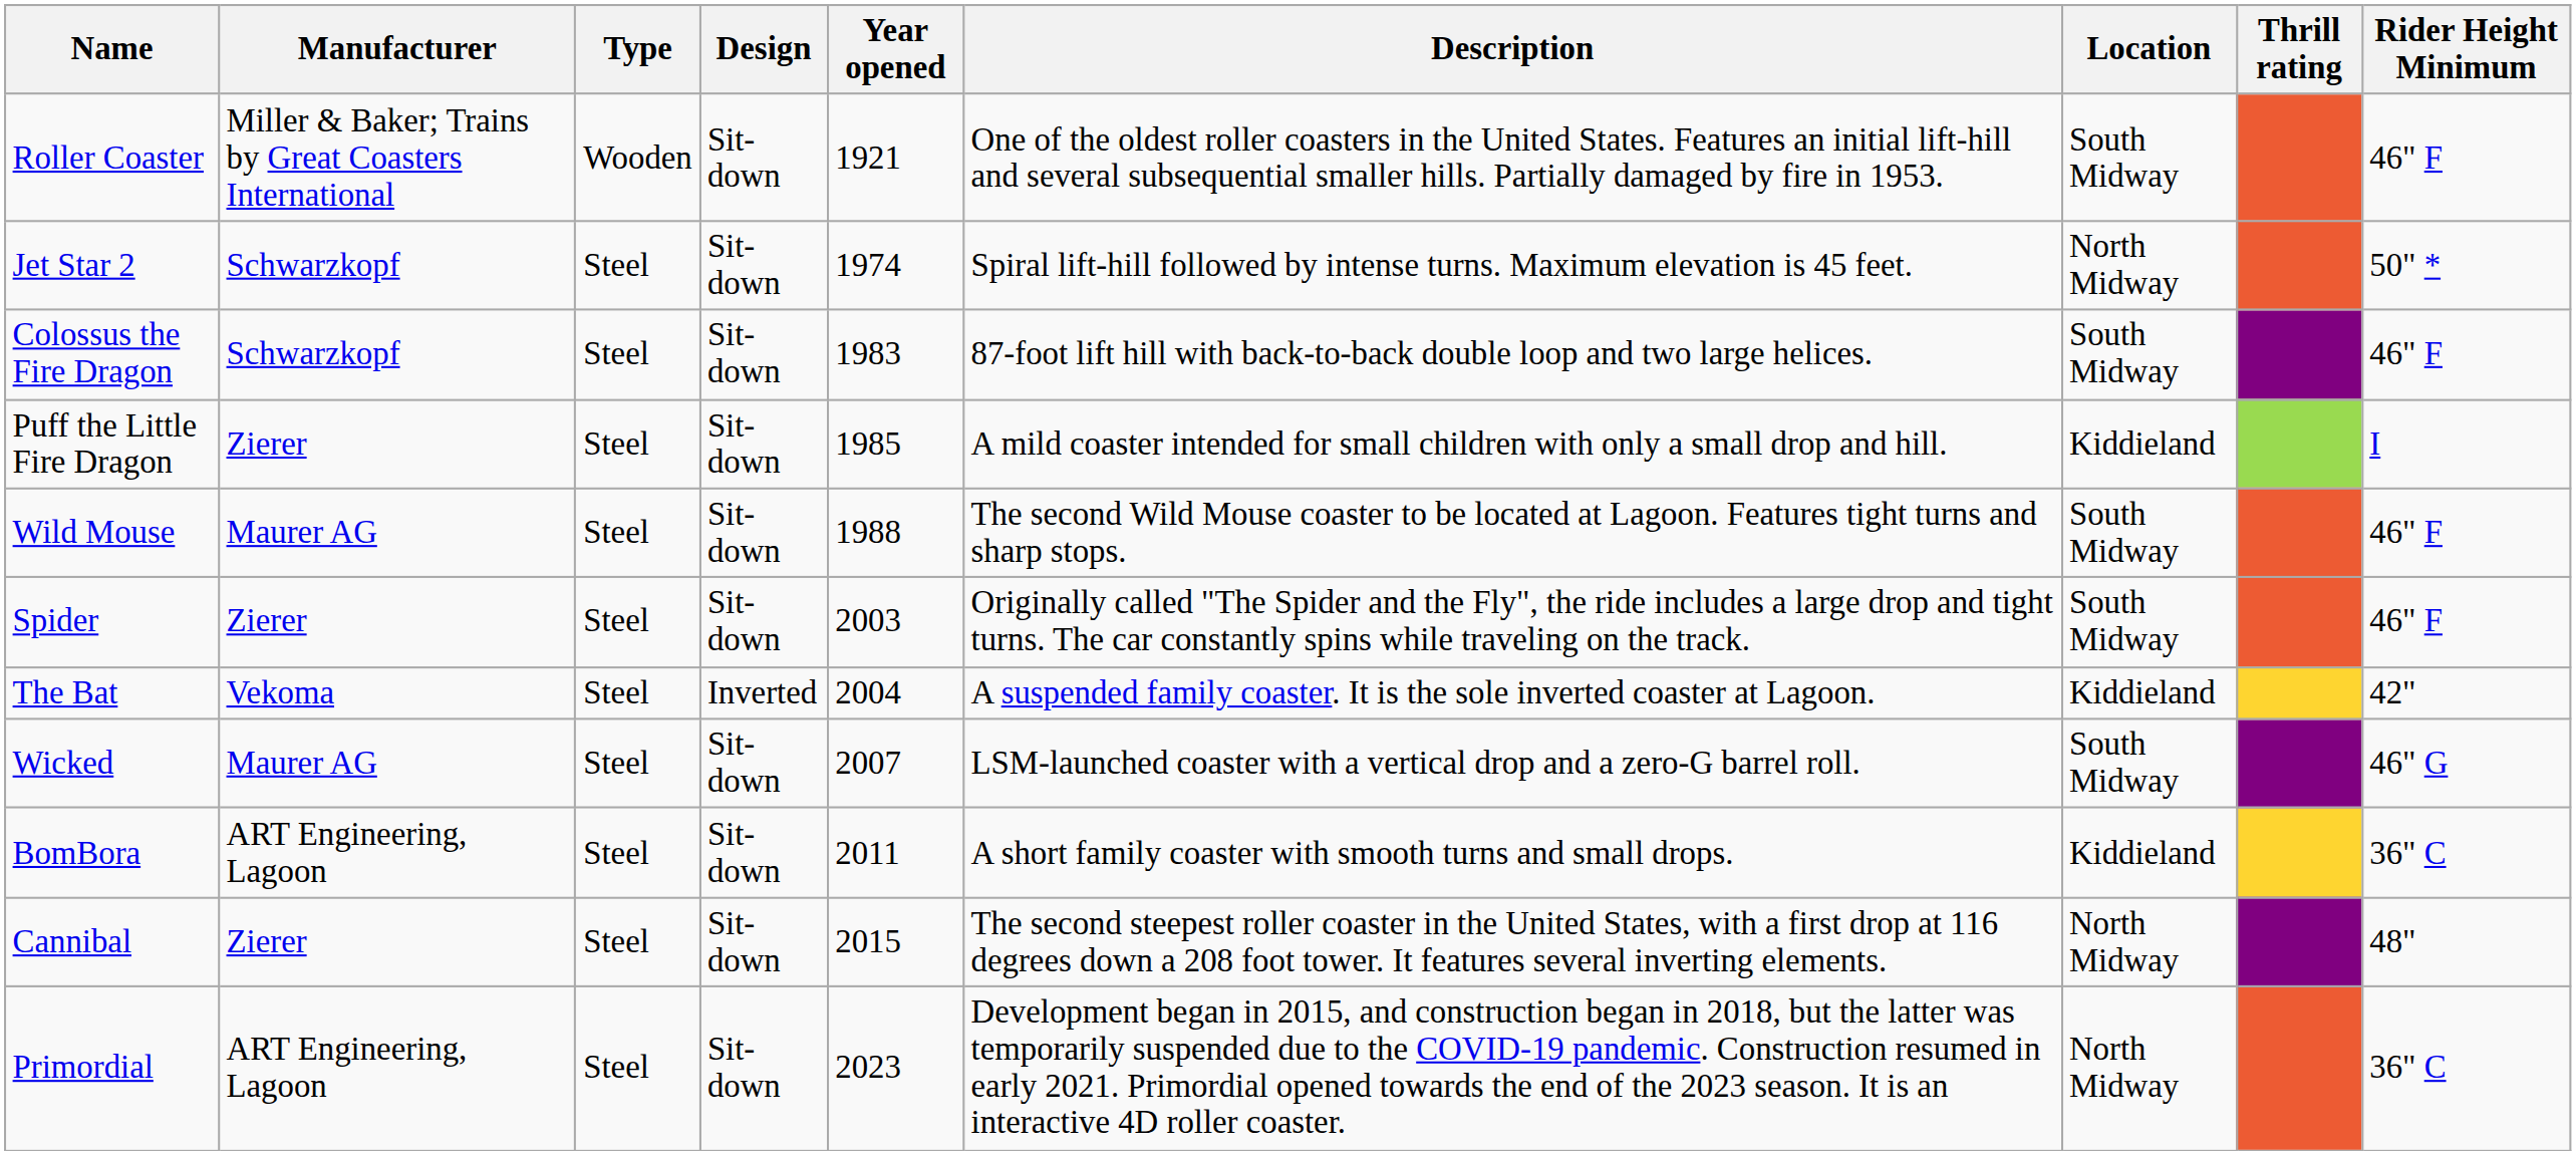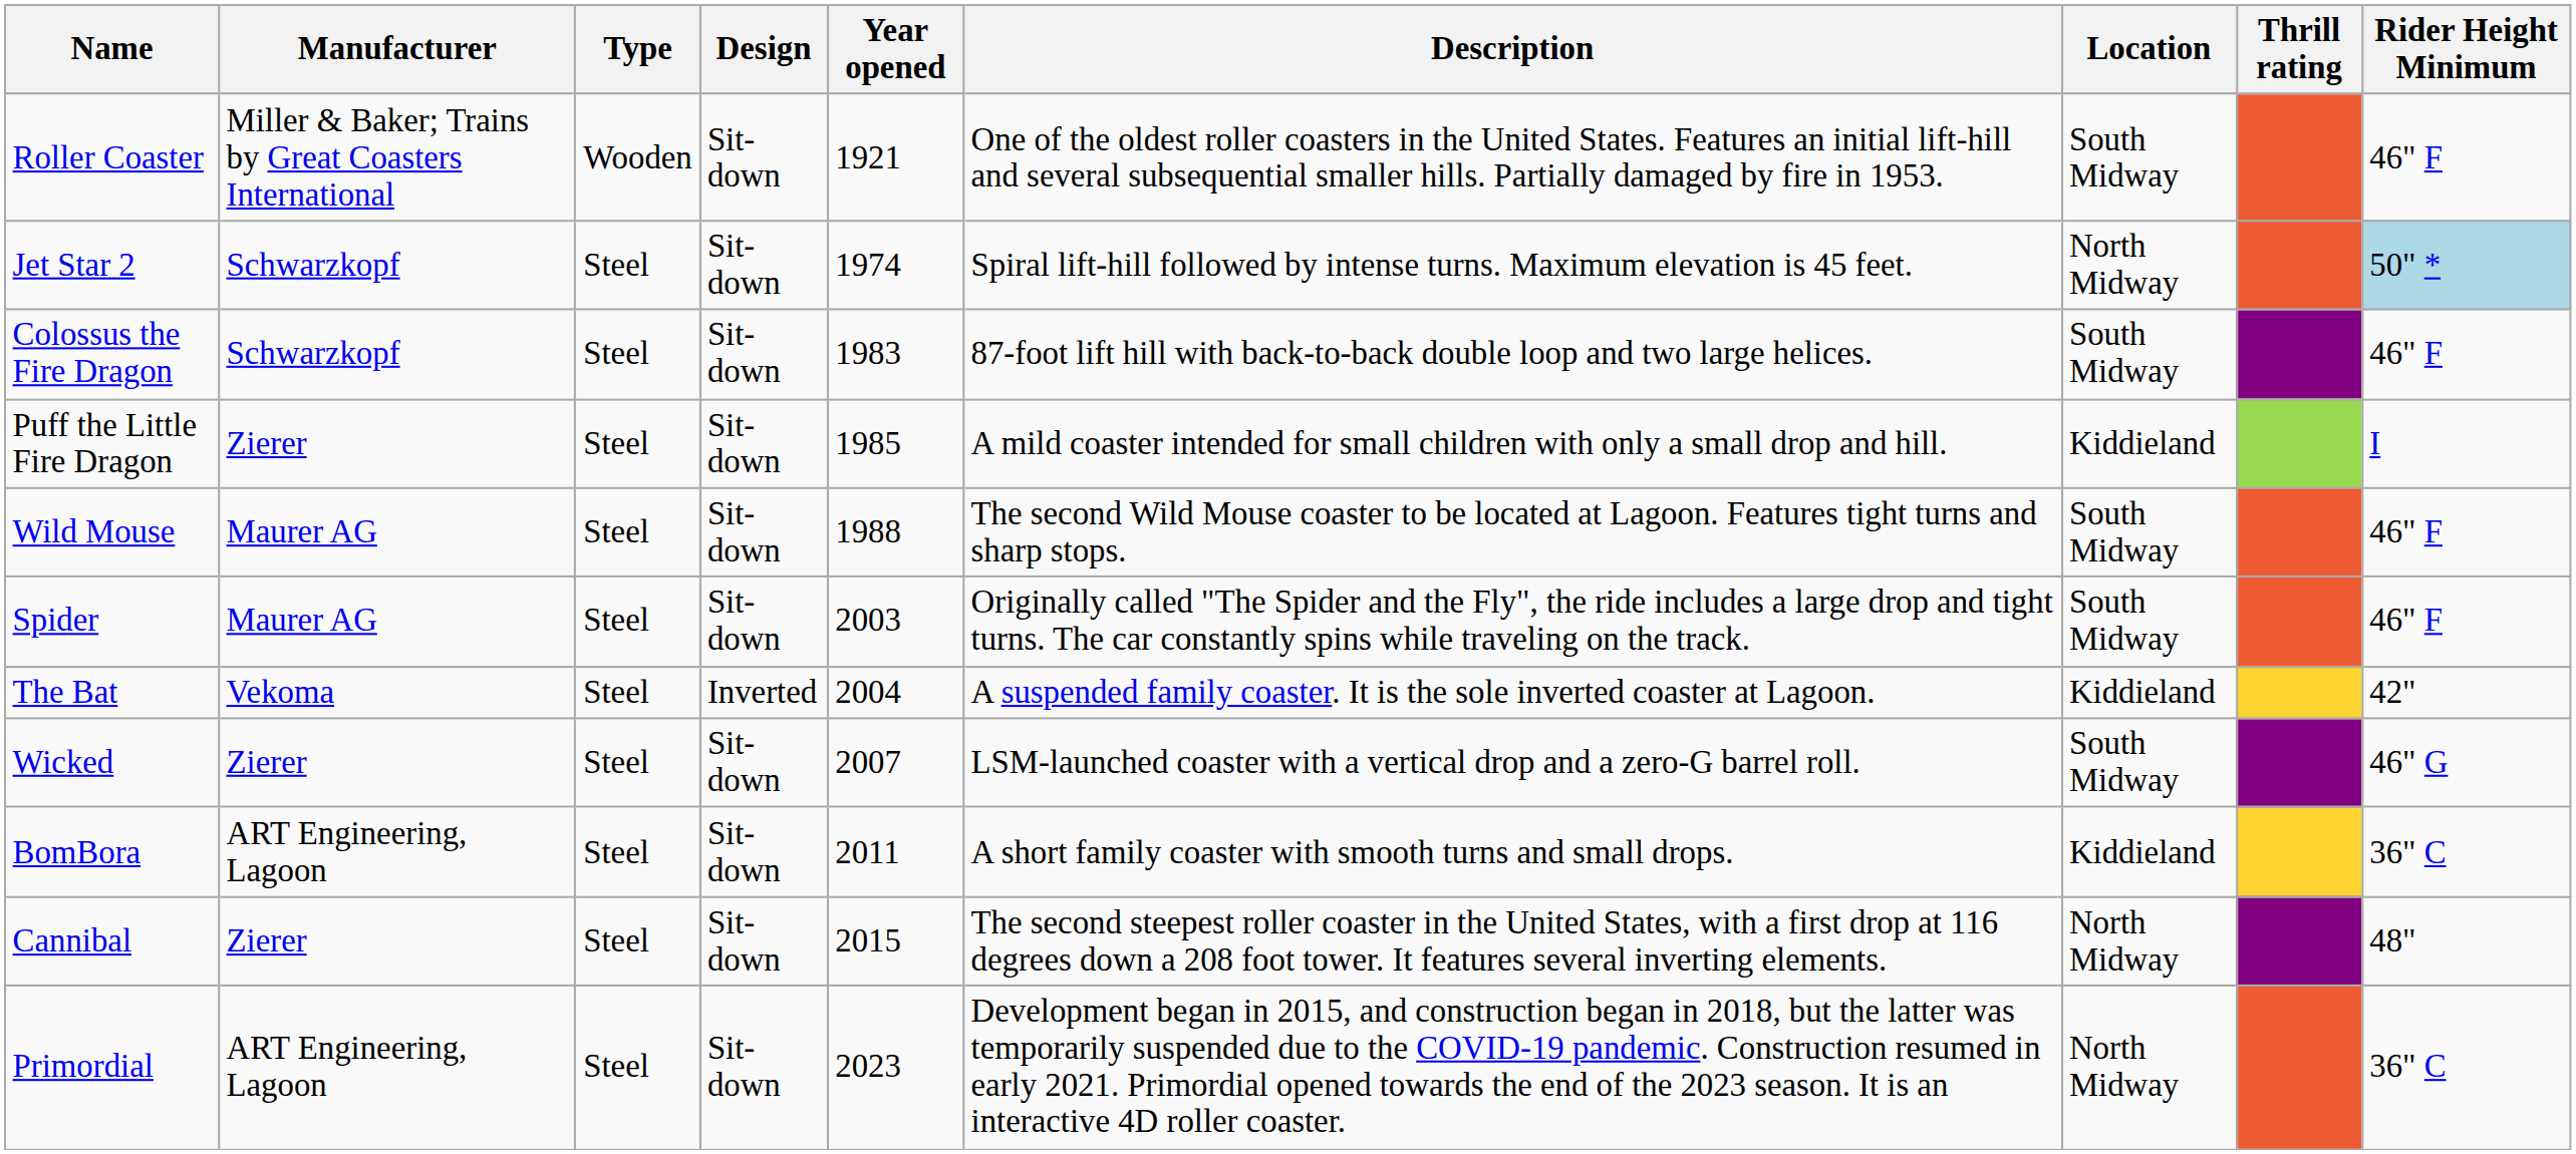Jet Star 2 | Rider Height Minimum: no background -> lightblue background
Spider | Manufacturer: Zierer -> Maurer AG
Wicked | Manufacturer: Maurer AG -> Zierer
